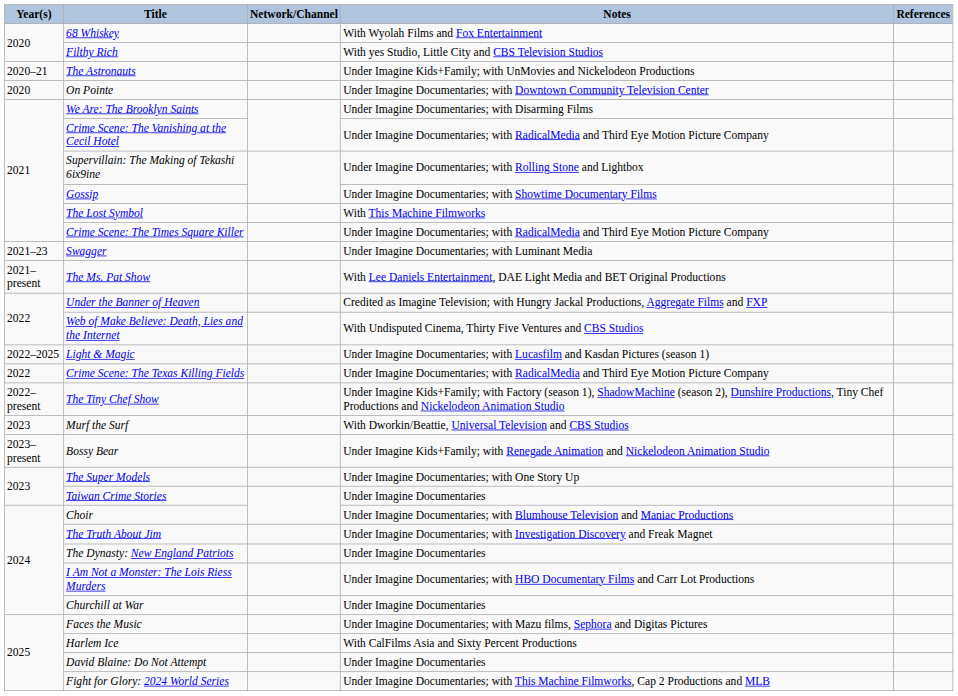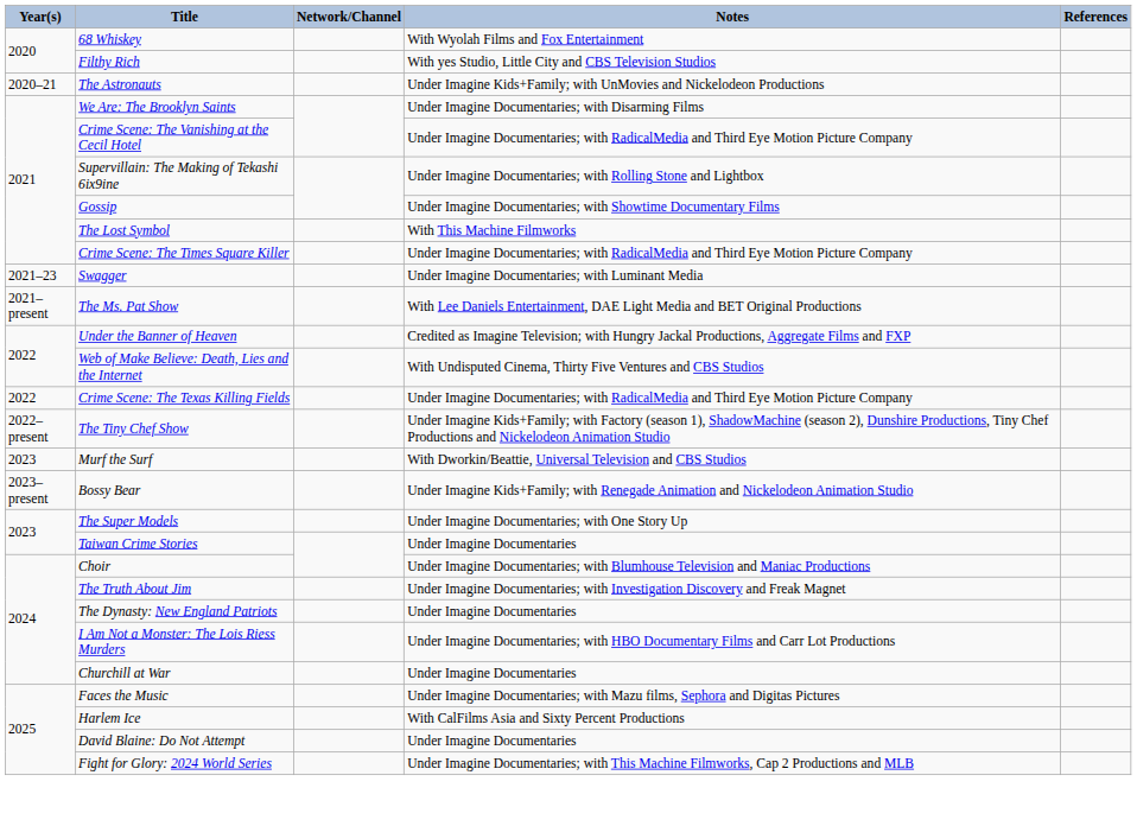- row: 2020 | On Pointe | Under Imagine Documentaries; with Downtown Community Television Center
- row: 2022–2025 | Light & Magic | Under Imagine Documentaries; with Lucasfilm and Kasdan Pictures (season 1)
